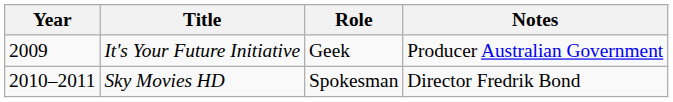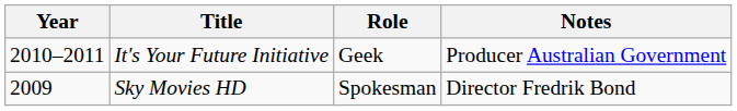It's Your Future Initiative | Year: 2009 -> 2010–2011
Sky Movies HD | Year: 2010–2011 -> 2009
